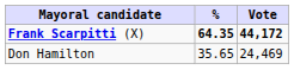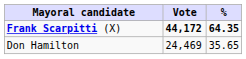columns swapped: Vote <-> %
